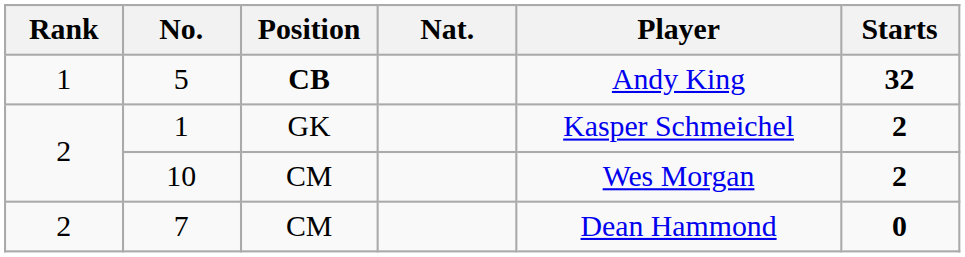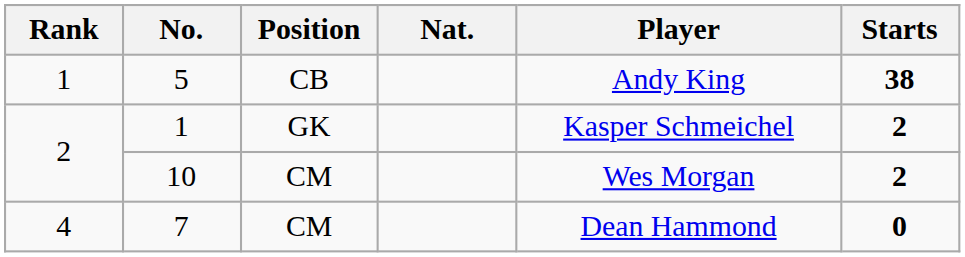5 | Position: bold -> normal
5 | Starts: 32 -> 38
7 | Rank: 2 -> 4
